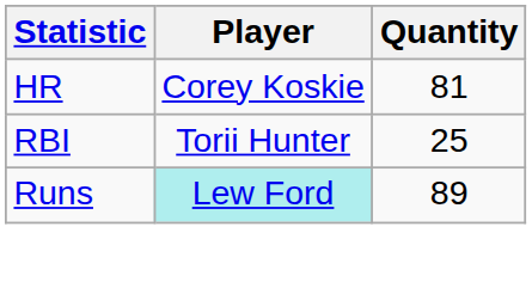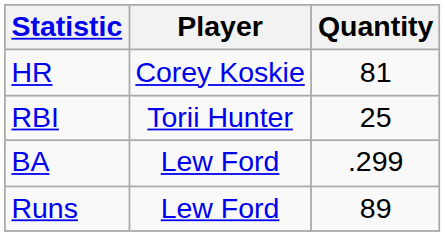+ row: BA | Lew Ford | .299
Runs | Player: paleturquoise background -> no background
